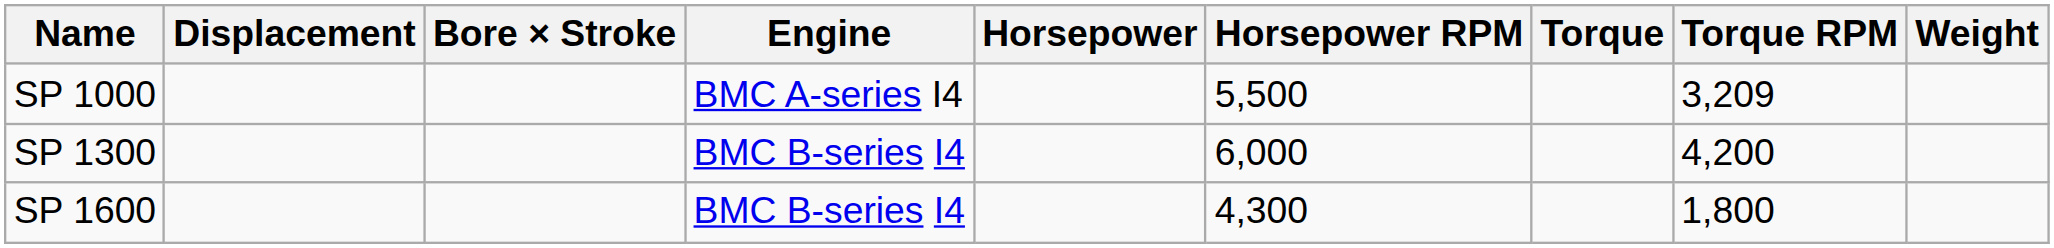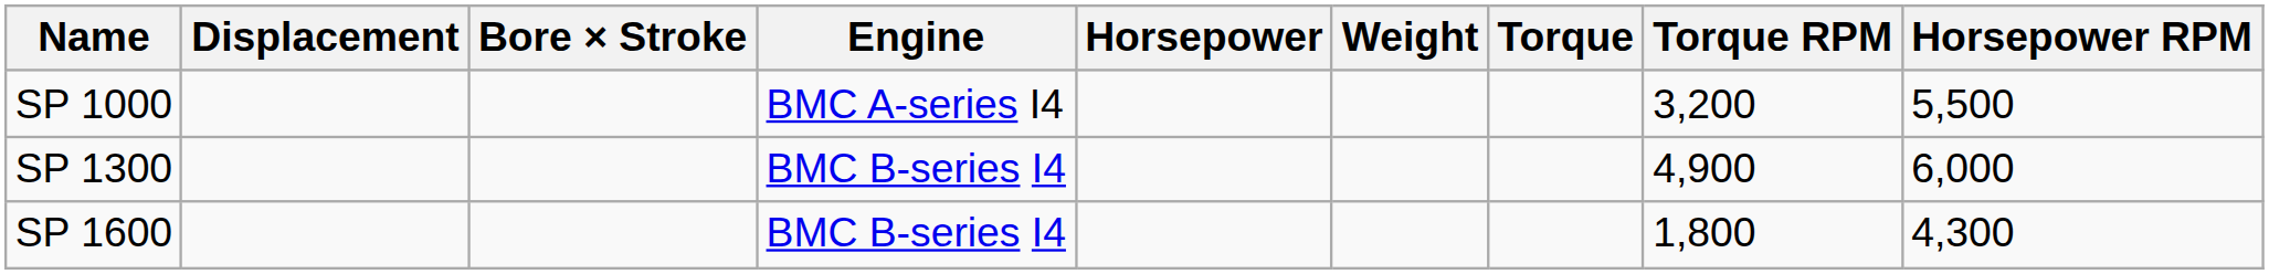columns swapped: Horsepower RPM <-> Weight
SP 1000 | Torque RPM: 3,209 -> 3,200
SP 1300 | Torque RPM: 4,200 -> 4,900
